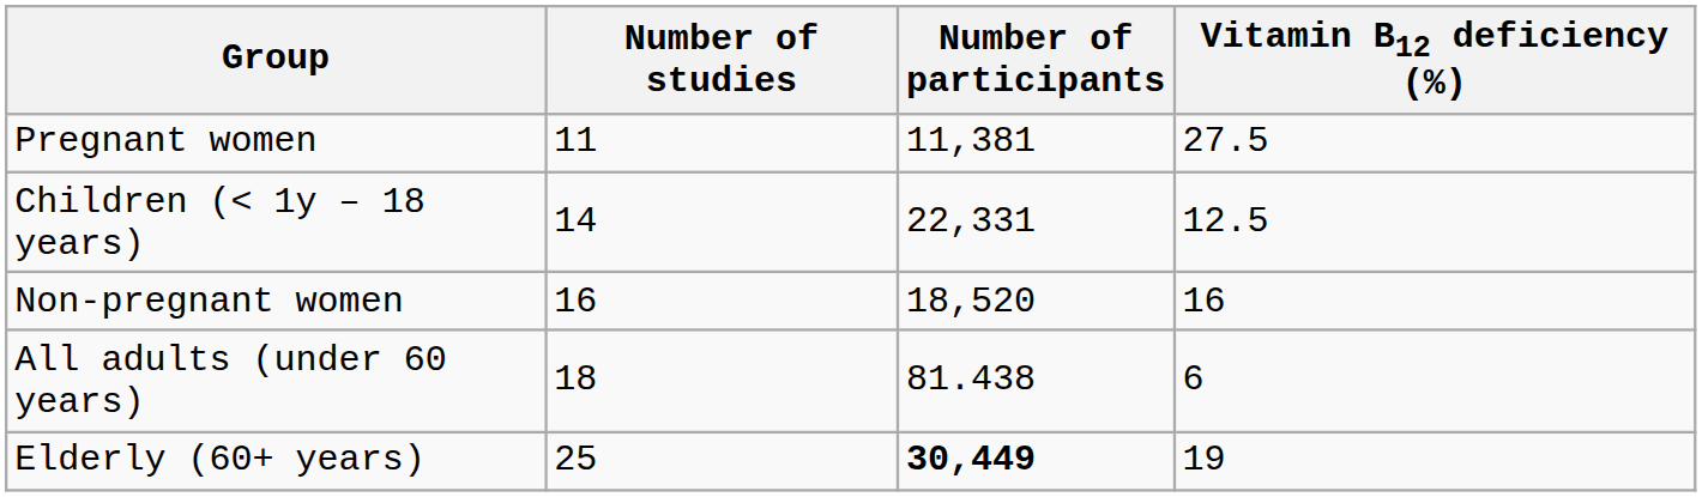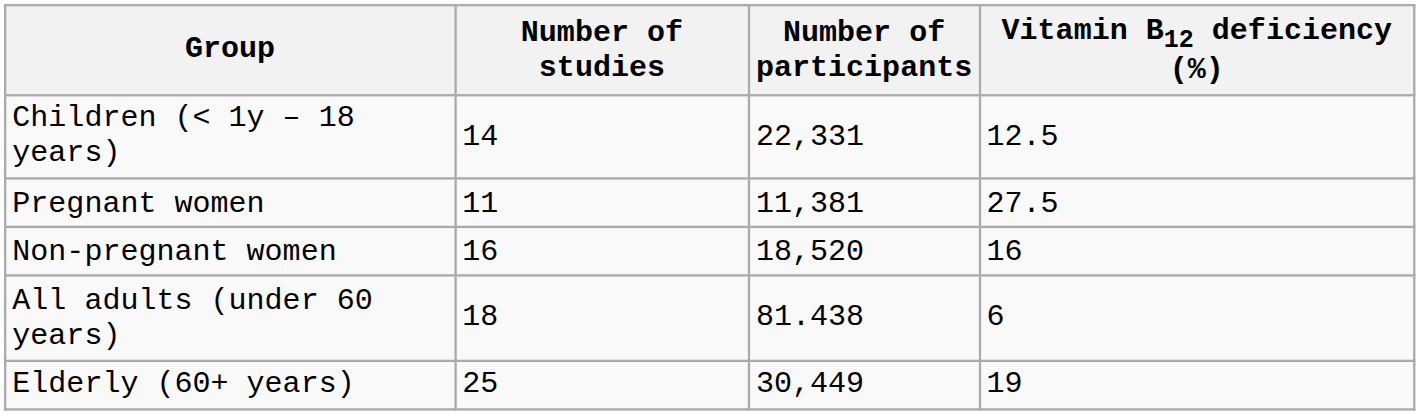rows swapped: Children (< 1y – 18 years) <-> Pregnant women
Elderly (60+ years) | Number of participants: bold -> normal
